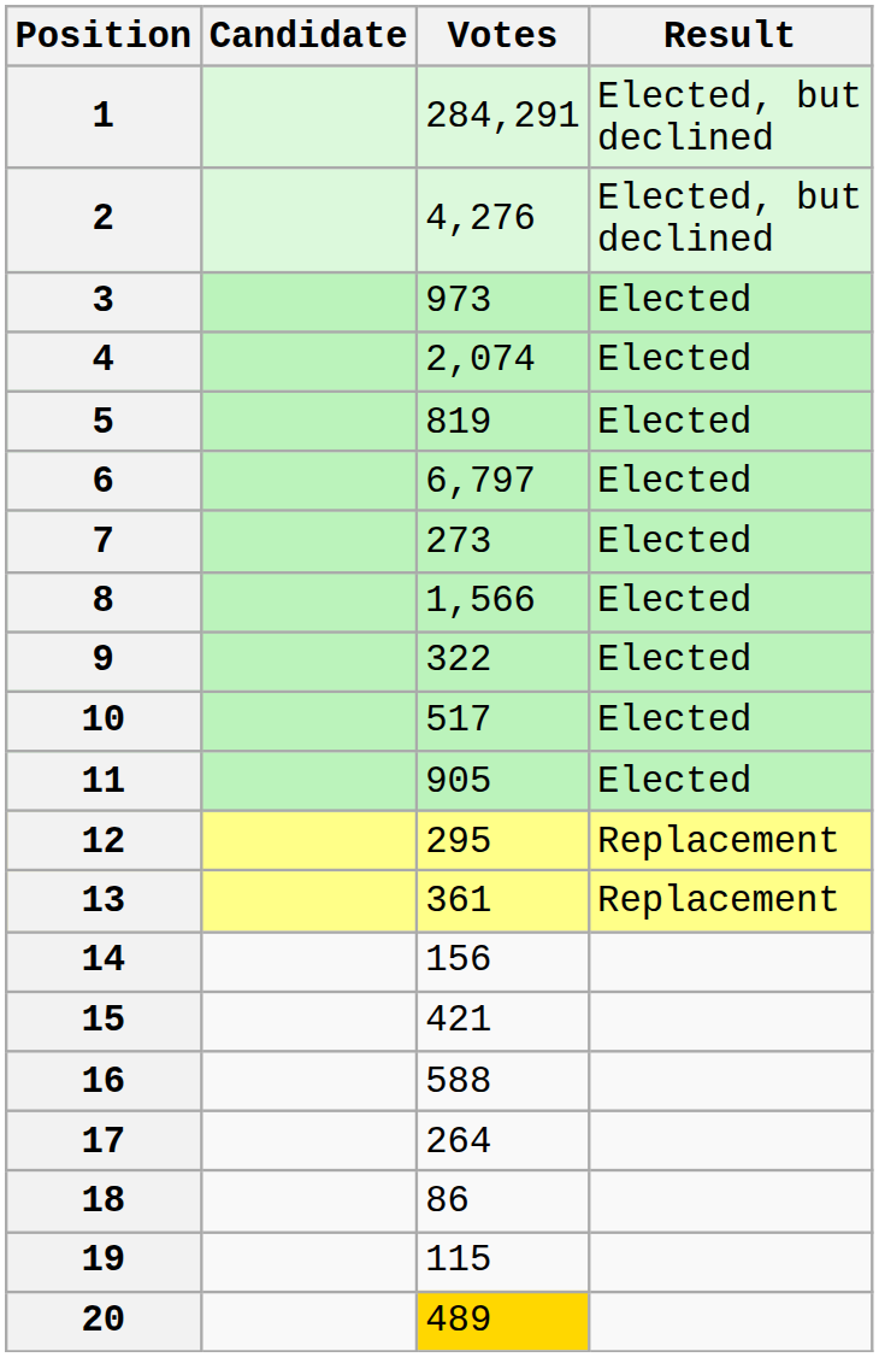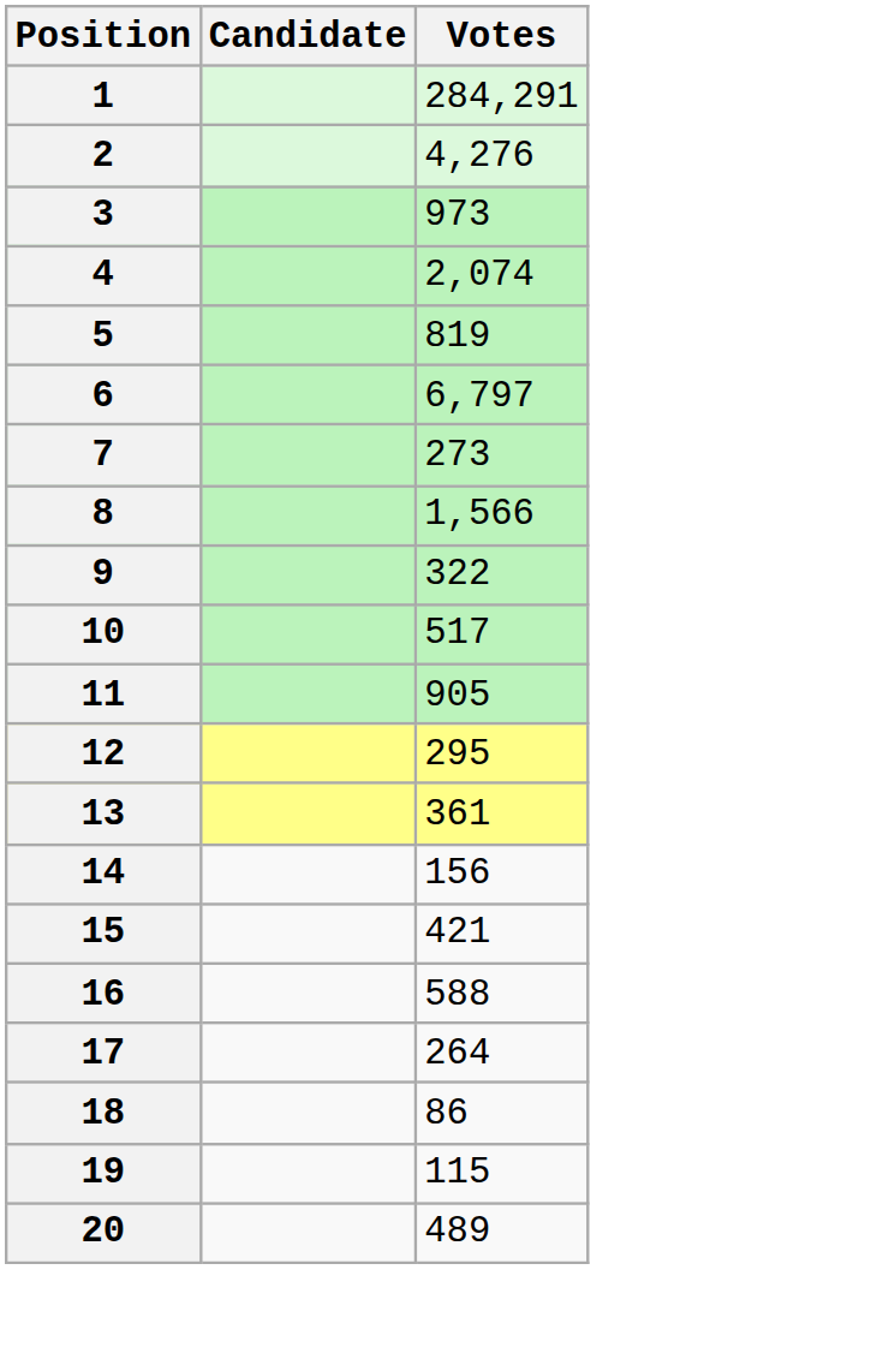- column: Result | Elected, but declined | Elected, but declined | Elected | Elected | Elected | Elected | Elected | Elected | Elected | Elected | Elected | Replacement | Replacement
20 | Votes: gold background -> no background
